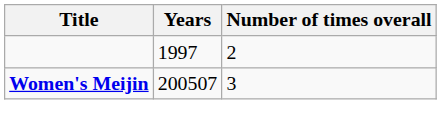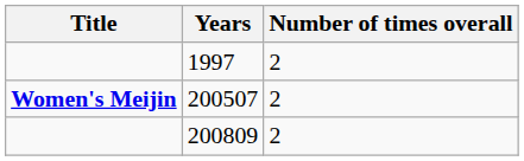200507 | Number of times overall: 3 -> 2
+ row: 200809 | 2
